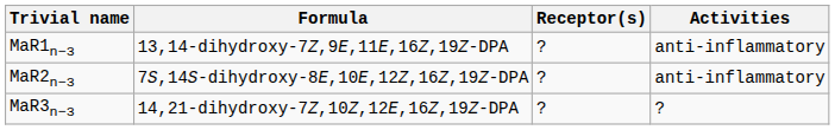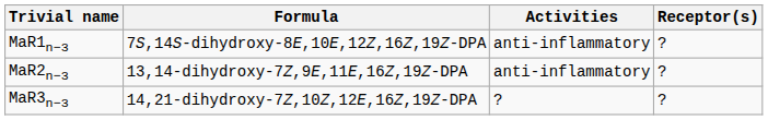columns swapped: Activities <-> Receptor(s)
MaR1n−3 | Formula: 13,14-dihydroxy-7Z,9E,11E,16Z,19Z-DPA -> 7S,14S-dihydroxy-8E,10E,12Z,16Z,19Z-DPA
MaR2n−3 | Formula: 7S,14S-dihydroxy-8E,10E,12Z,16Z,19Z-DPA -> 13,14-dihydroxy-7Z,9E,11E,16Z,19Z-DPA
